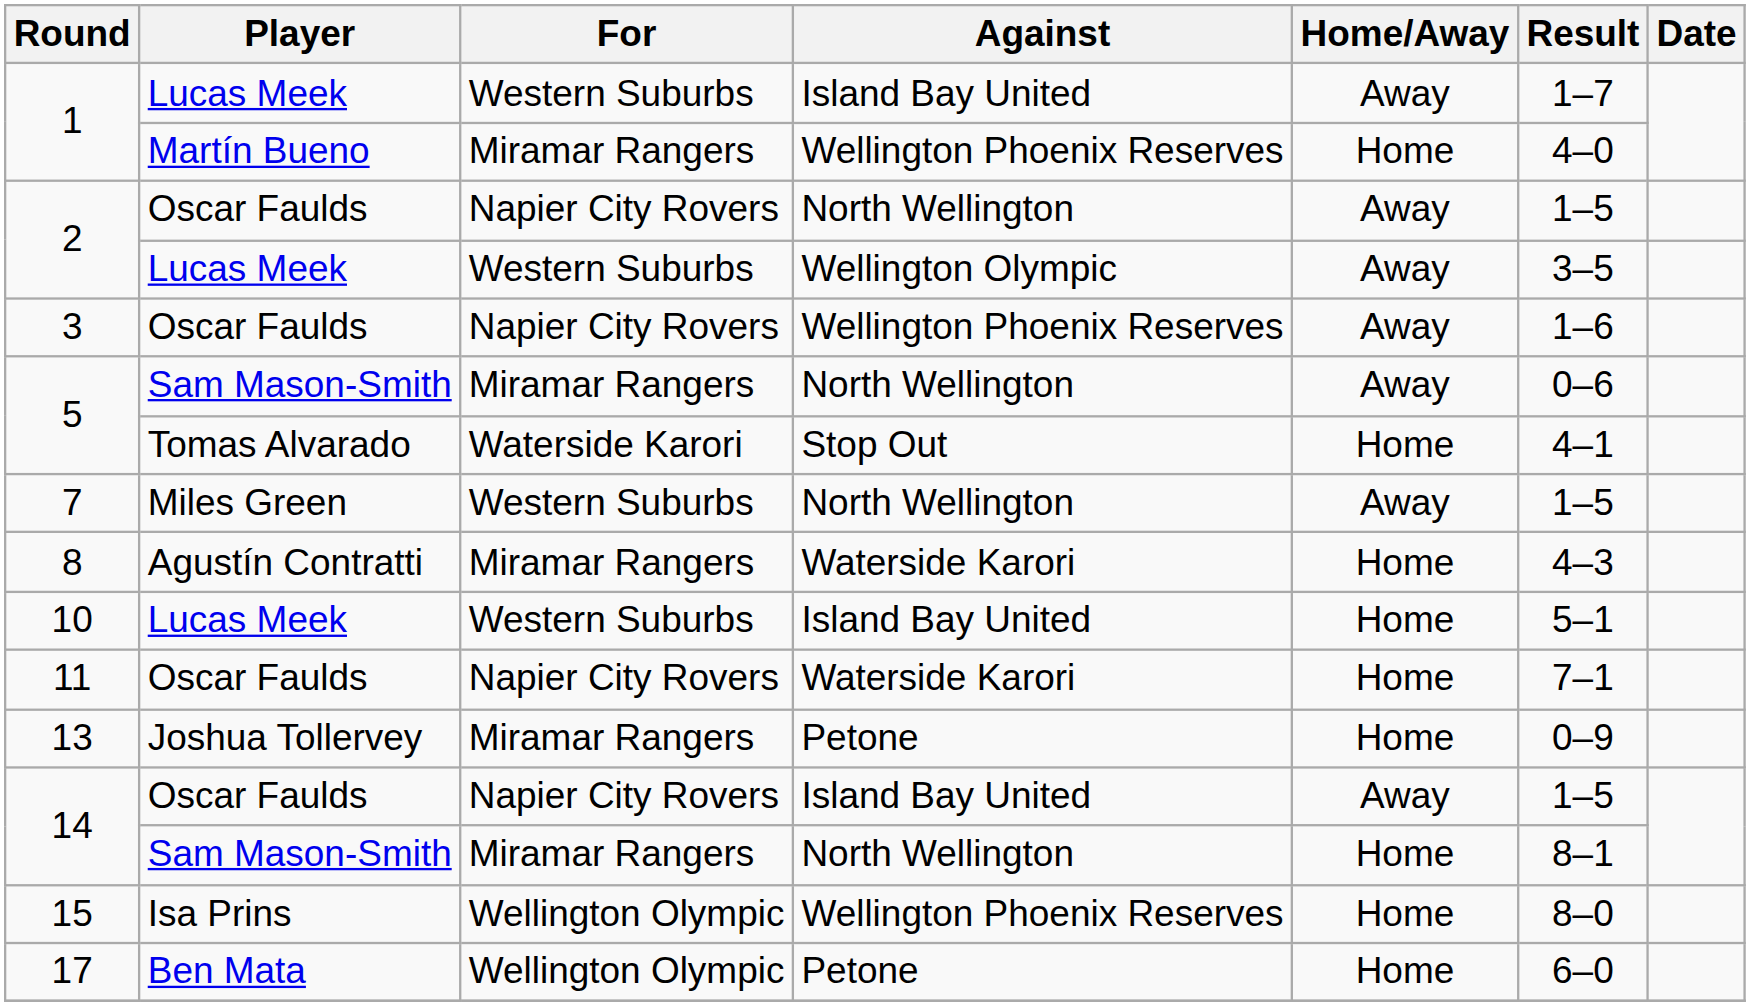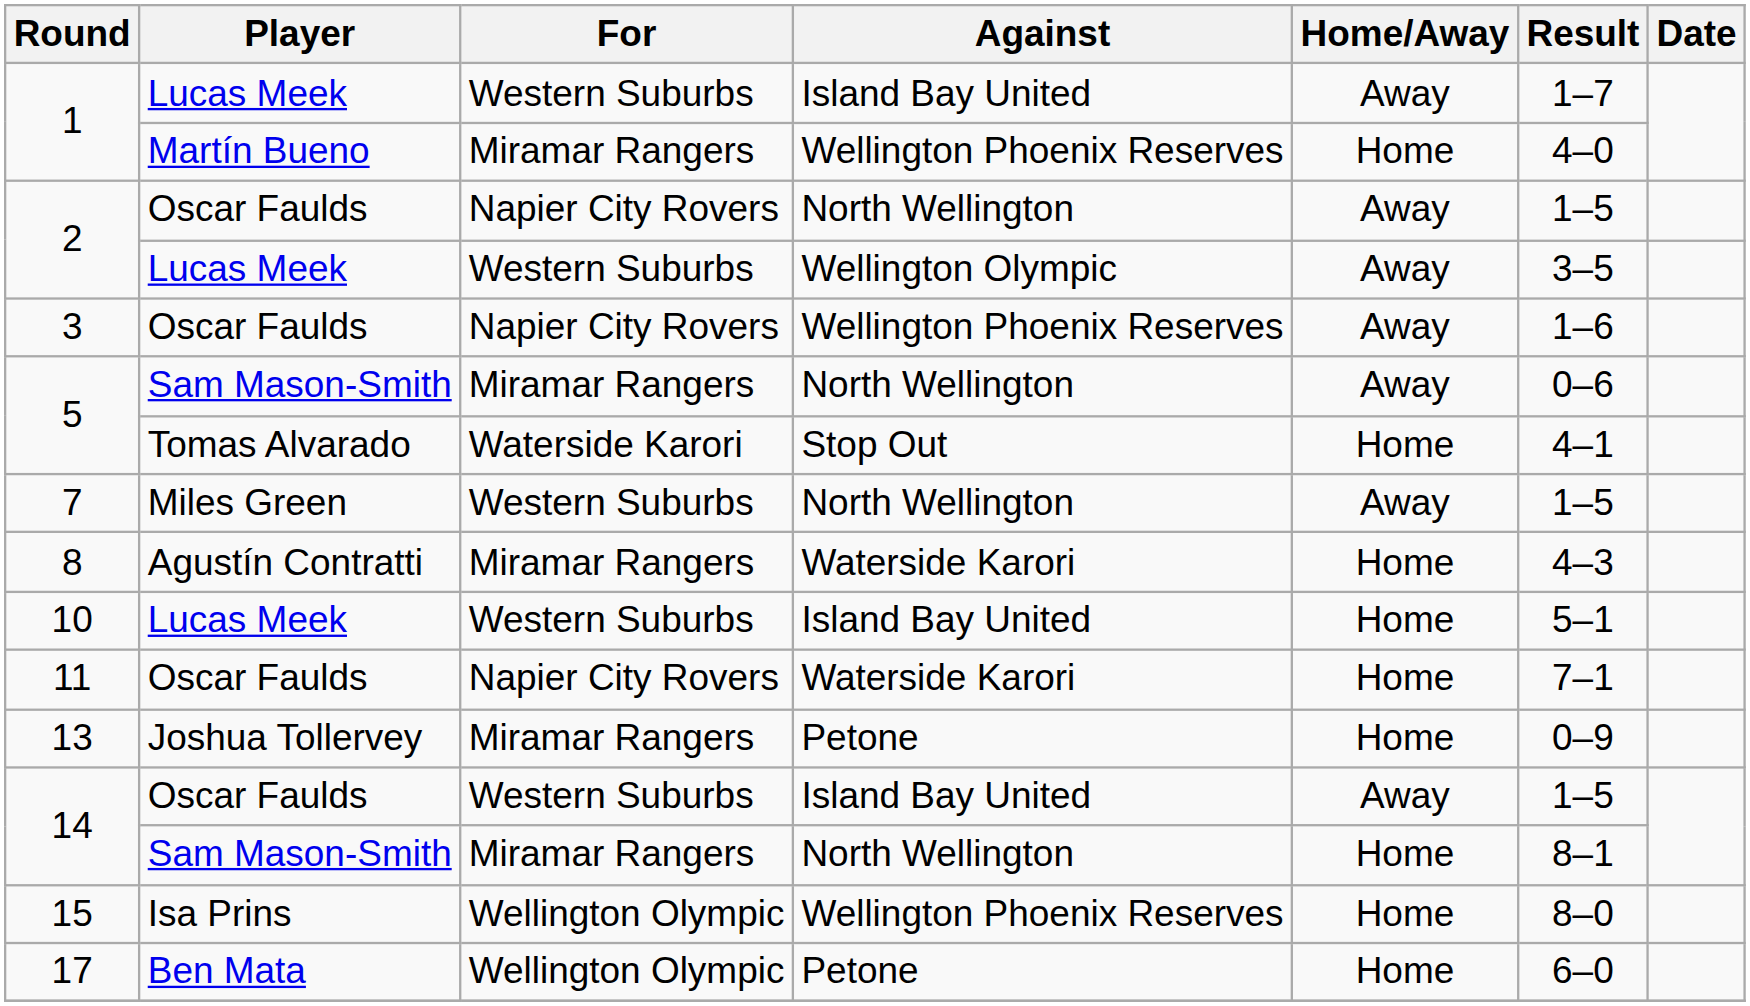14 / Oscar Faulds | For: Napier City Rovers -> Western Suburbs
